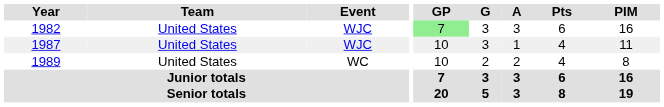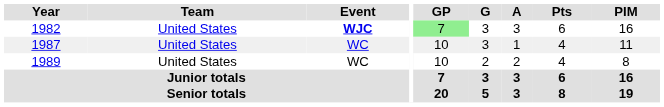1982 | Event: normal -> bold
1987 | Event: WJC -> WC
